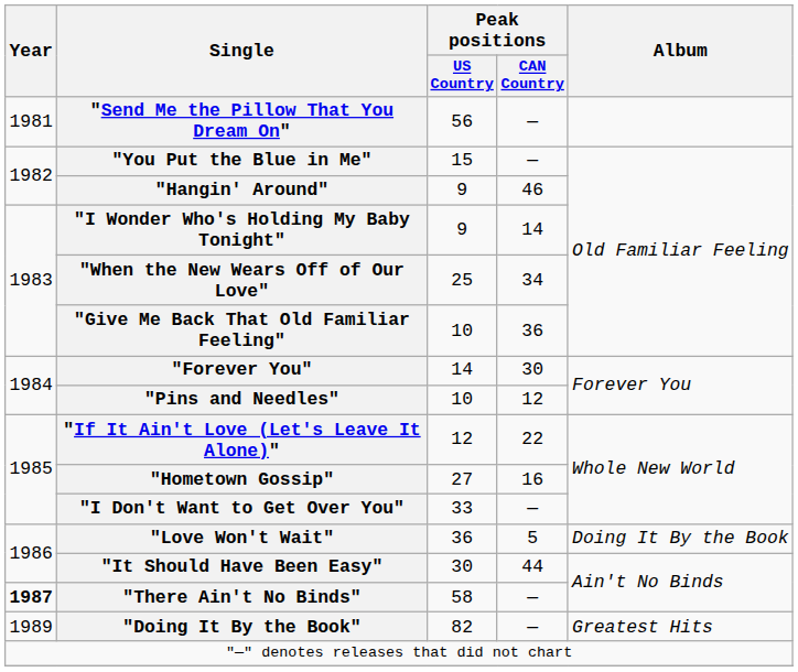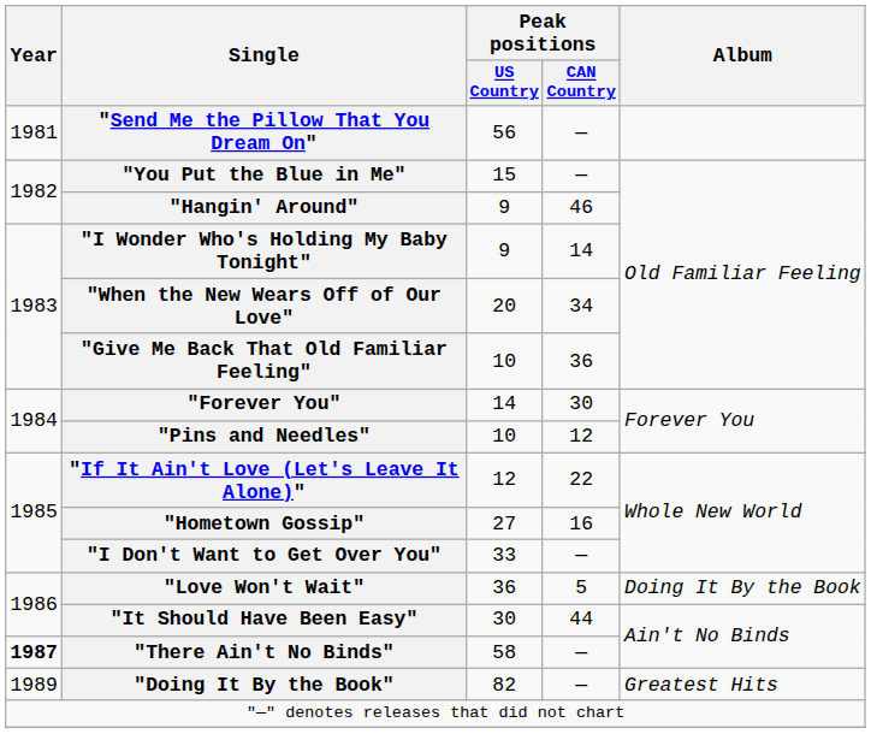"When the New Wears Off of Our Love" | Peak positions / US Country: 25 -> 20
